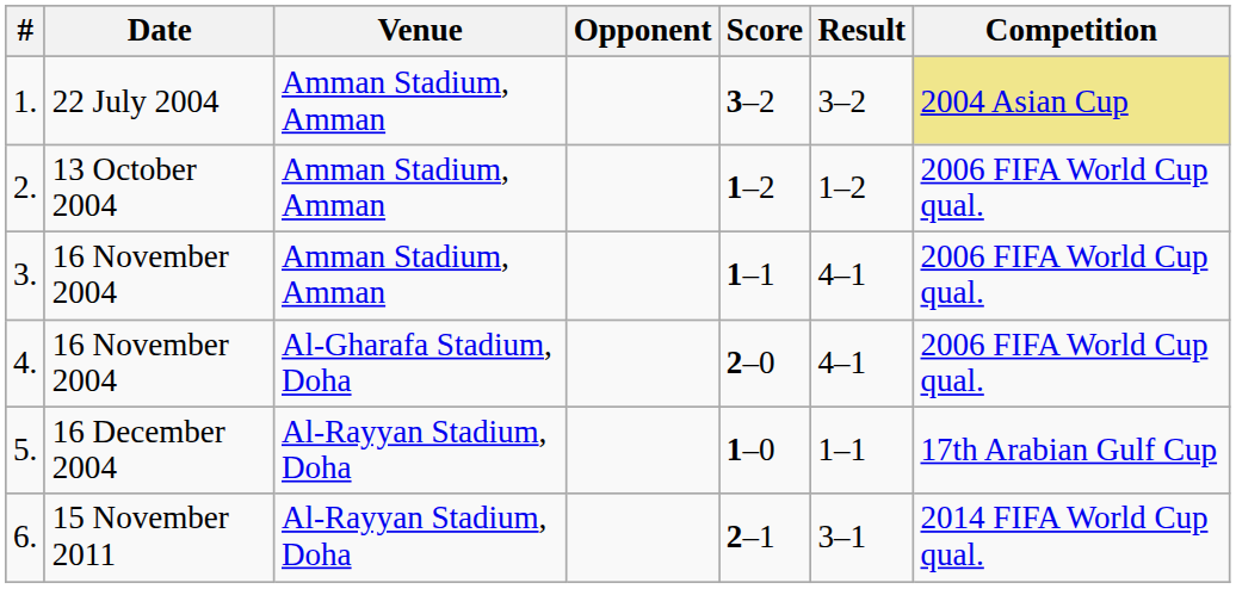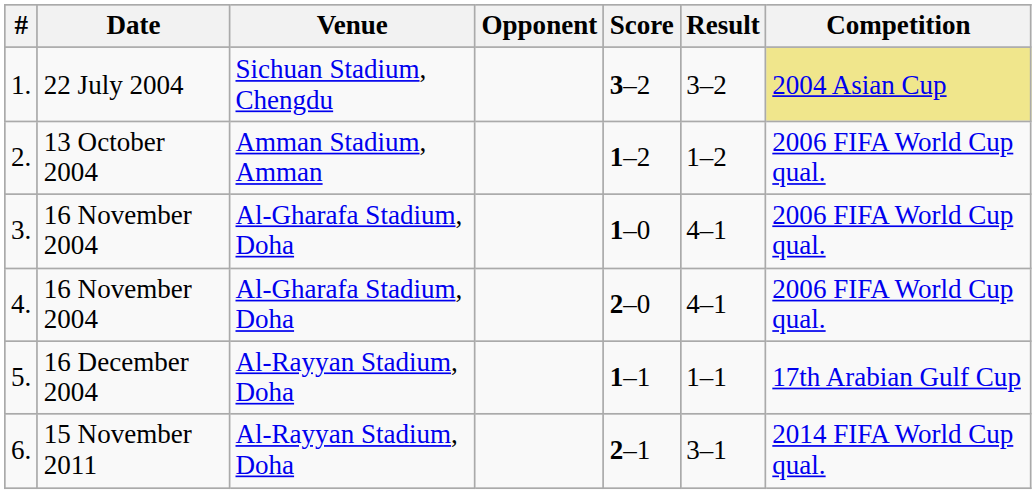1. | Venue: Amman Stadium, Amman -> Sichuan Stadium, Chengdu
3. | Venue: Amman Stadium, Amman -> Al-Gharafa Stadium, Doha
3. | Score: 1–1 -> 1–0
5. | Score: 1–0 -> 1–1
